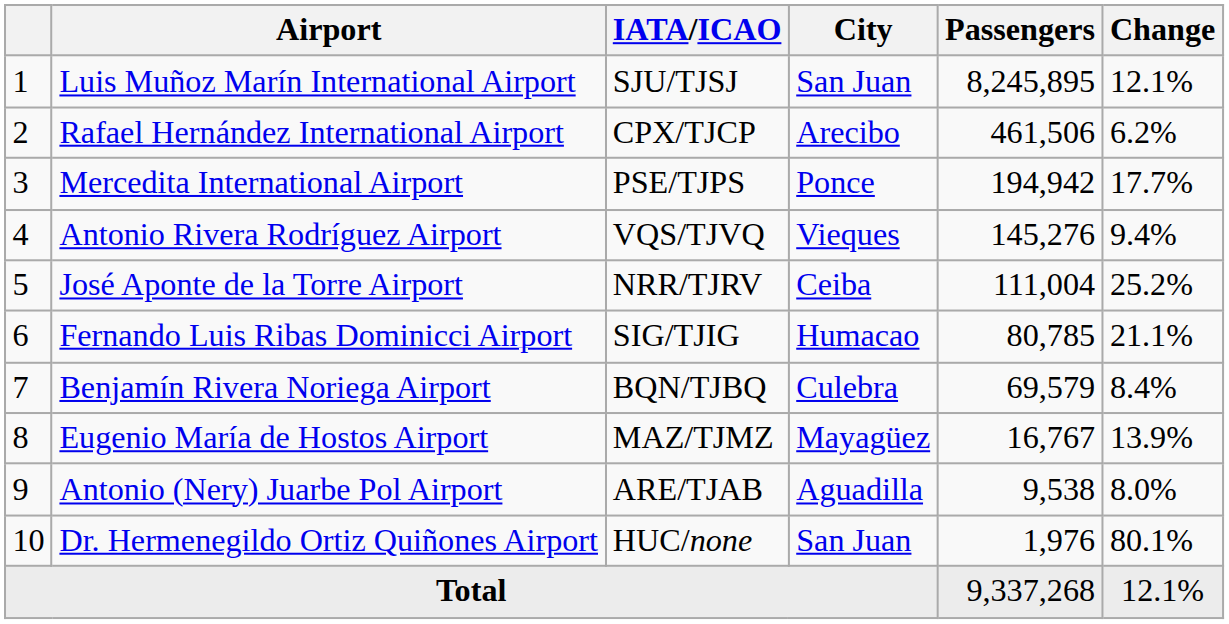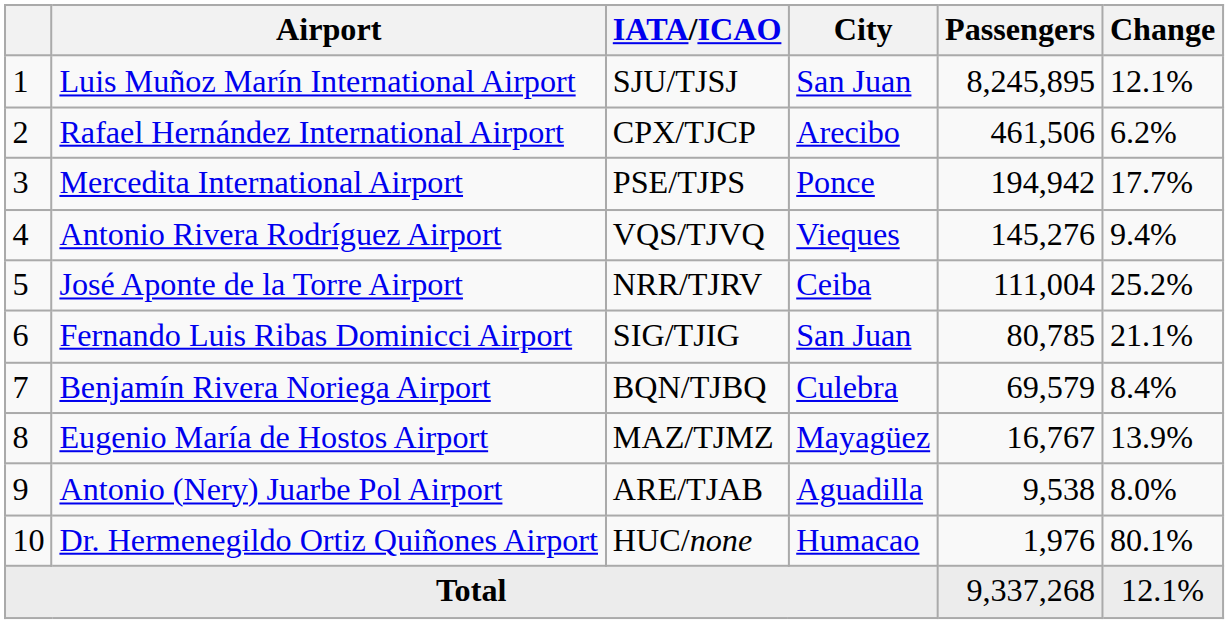Fernando Luis Ribas Dominicci Airport | City: Humacao -> San Juan
Dr. Hermenegildo Ortiz Quiñones Airport | City: San Juan -> Humacao
